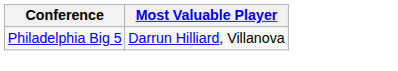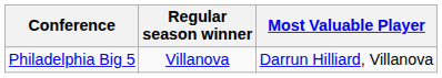+ column: Regular season winner | Villanova
